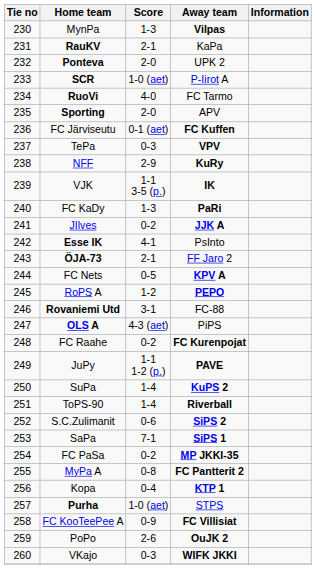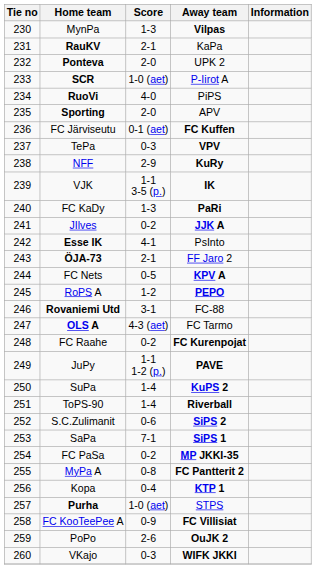RuoVi | Away team: FC Tarmo -> PiPS
OLS A | Away team: PiPS -> FC Tarmo
